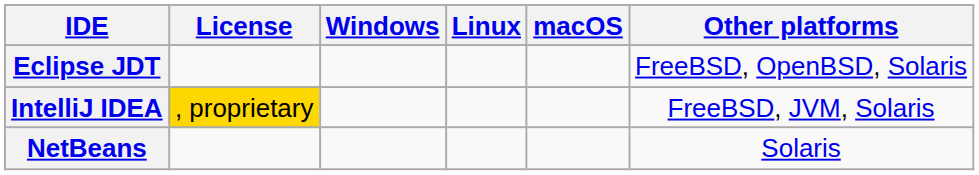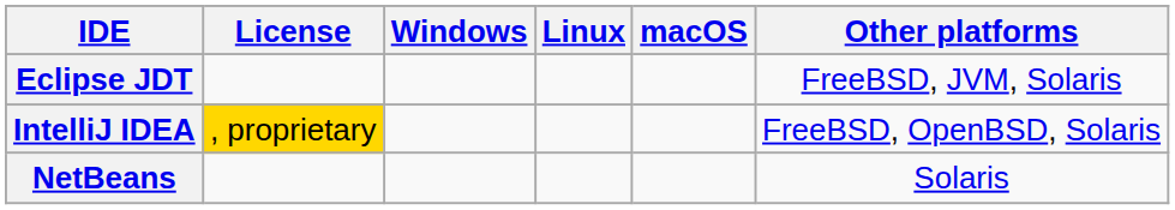Eclipse JDT | Other platforms: FreeBSD, OpenBSD, Solaris -> FreeBSD, JVM, Solaris
IntelliJ IDEA | Other platforms: FreeBSD, JVM, Solaris -> FreeBSD, OpenBSD, Solaris
